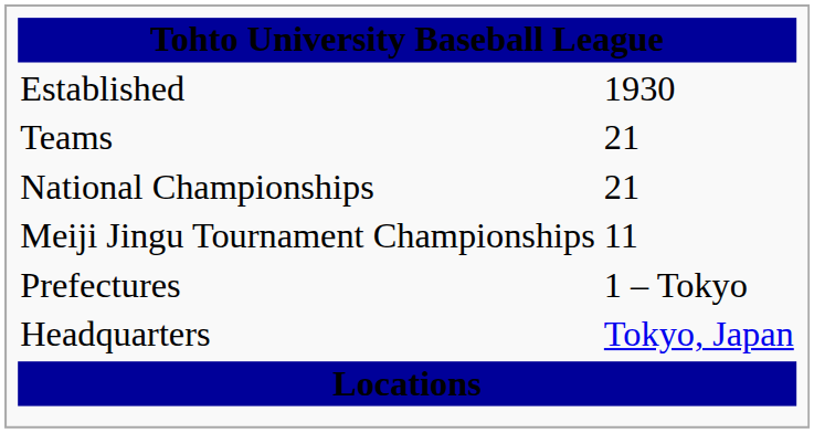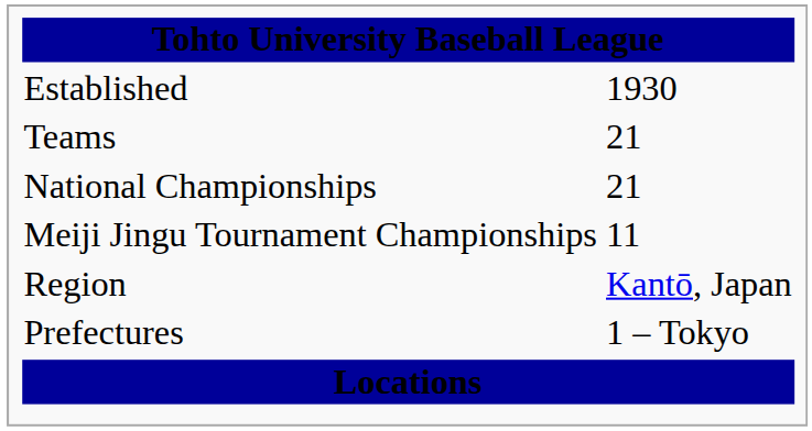+ row: Region | Kantō, Japan
- row: Headquarters | Tokyo, Japan
